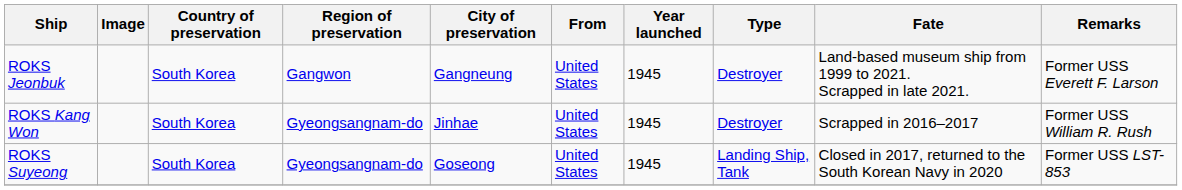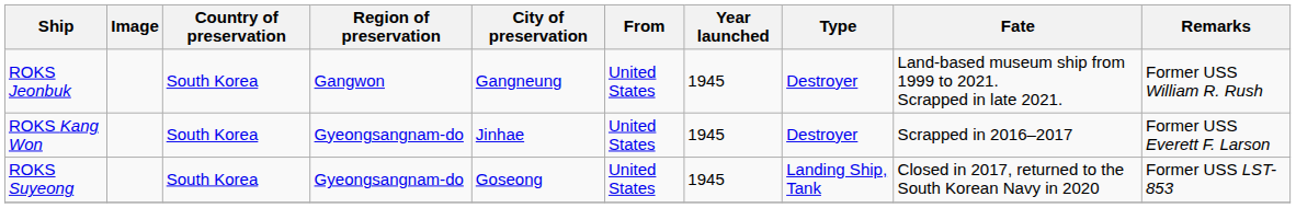ROKS Jeonbuk | Remarks: Former USS Everett F. Larson -> Former USS William R. Rush
ROKS Kang Won | Remarks: Former USS William R. Rush -> Former USS Everett F. Larson
